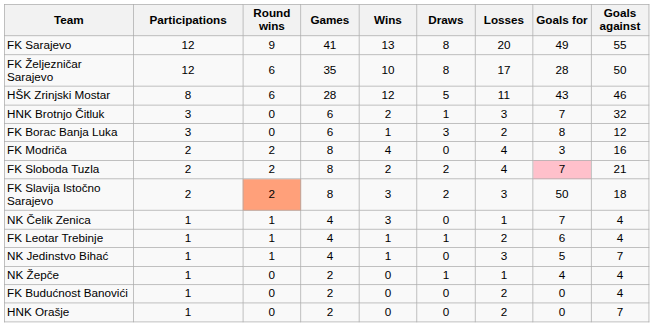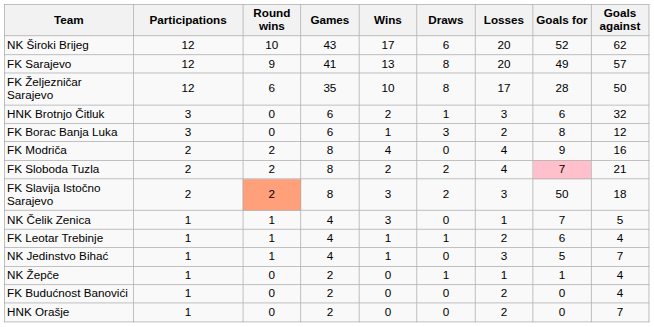+ row: NK Široki Brijeg | 12 | 10 | 43 | 17 | 6 | 20 | 52 | 62
FK Sarajevo | Goals against: 55 -> 57
- row: HŠK Zrinjski Mostar | 8 | 6 | 28 | 12 | 5 | 11 | 43 | 46
HNK Brotnjo Čitluk | Goals for: 7 -> 6
FK Modriča | Goals for: 3 -> 9
NK Čelik Zenica | Goals against: 4 -> 5
NK Žepče | Goals for: 4 -> 1
